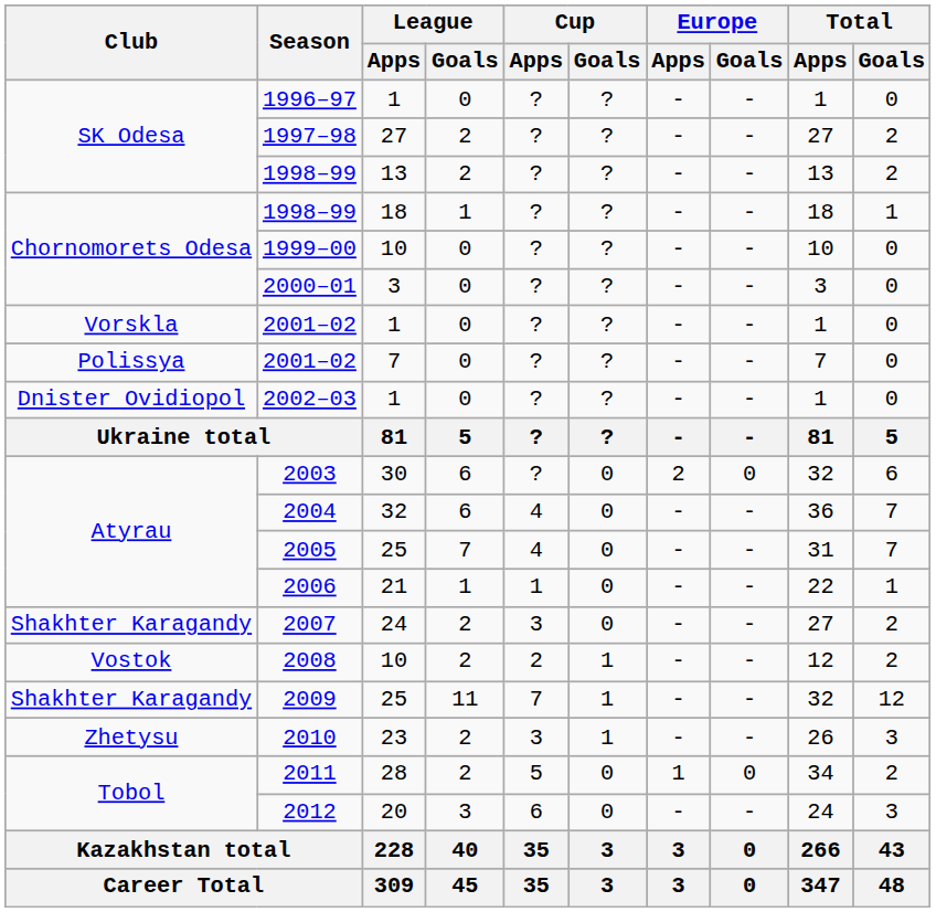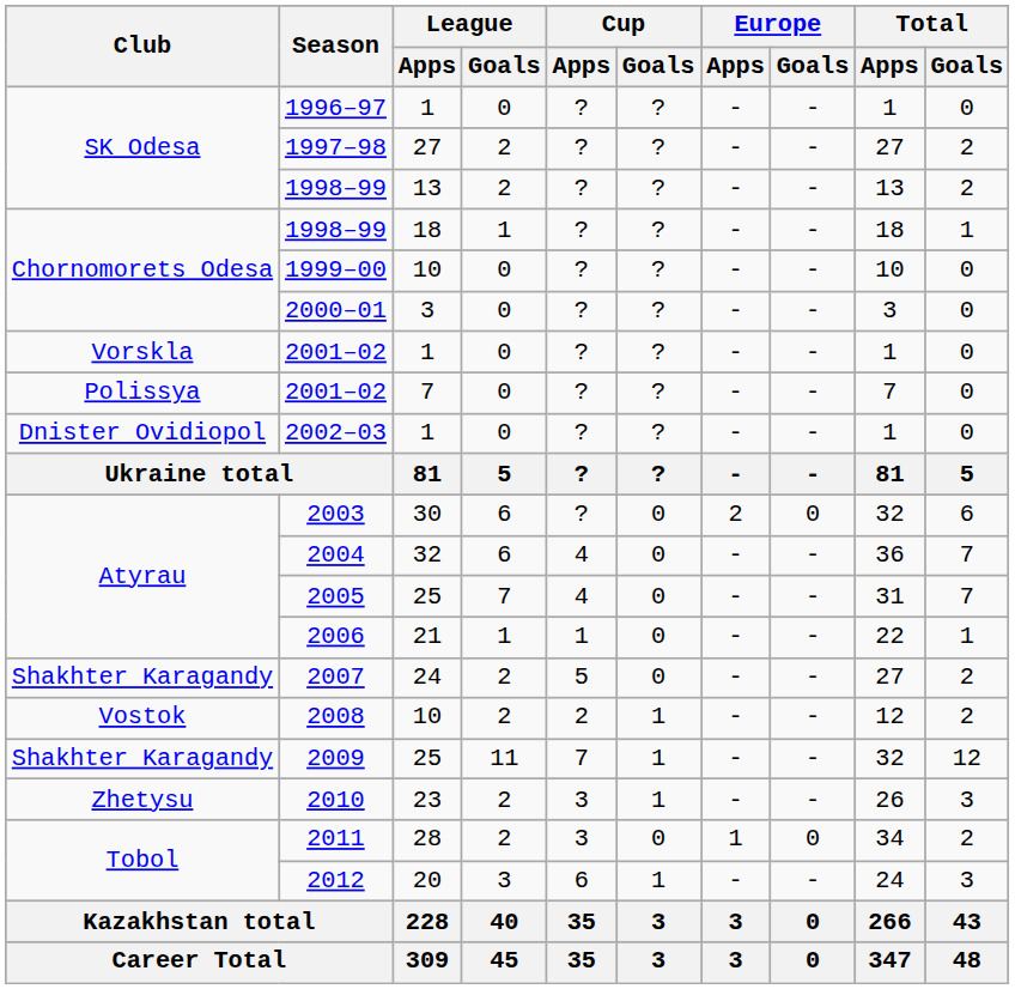2007 | Cup / Apps: 3 -> 5
2011 | Cup / Apps: 5 -> 3
2012 | Cup / Goals: 0 -> 1
